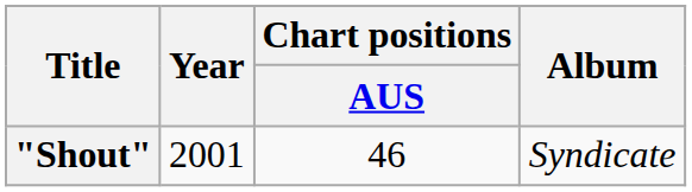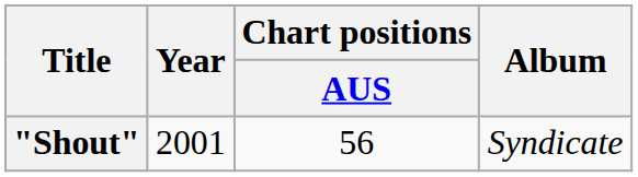"Shout" | Chart positions / AUS: 46 -> 56
